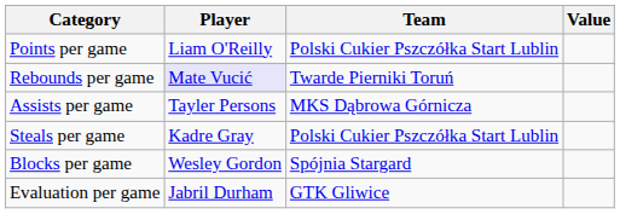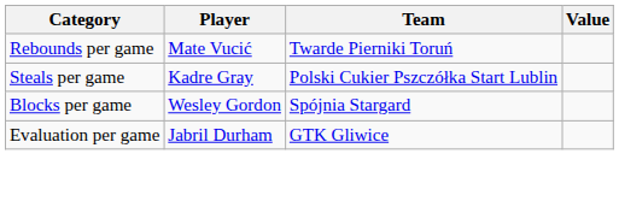- row: Points per game | Liam O'Reilly | Polski Cukier Pszczółka Start Lublin
Rebounds per game | Player: lavender background -> no background
- row: Assists per game | Tayler Persons | MKS Dąbrowa Górnicza
